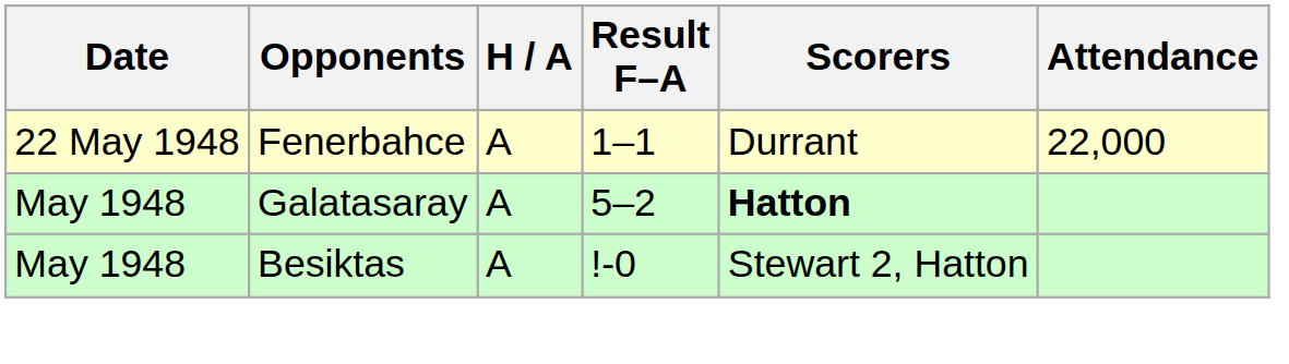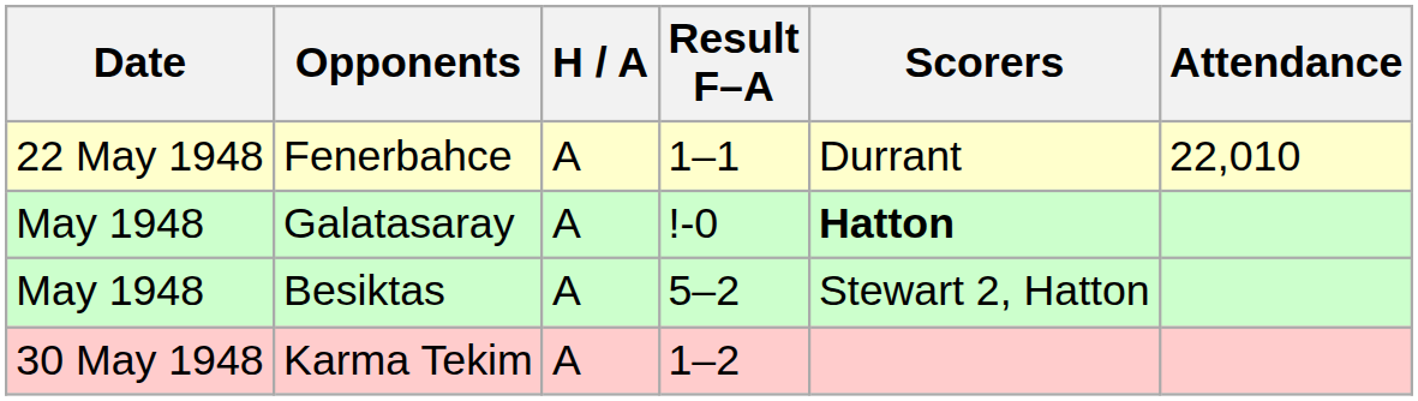Fenerbahce | Attendance: 22,000 -> 22,010
Galatasaray | Result F–A: 5–2 -> !-0
Besiktas | Result F–A: !-0 -> 5–2
+ row: 30 May 1948 | Karma Tekim | A | 1–2
